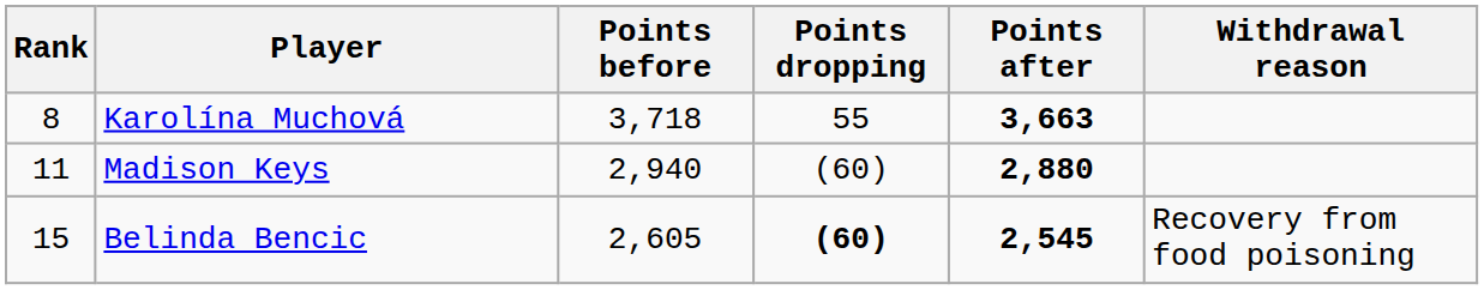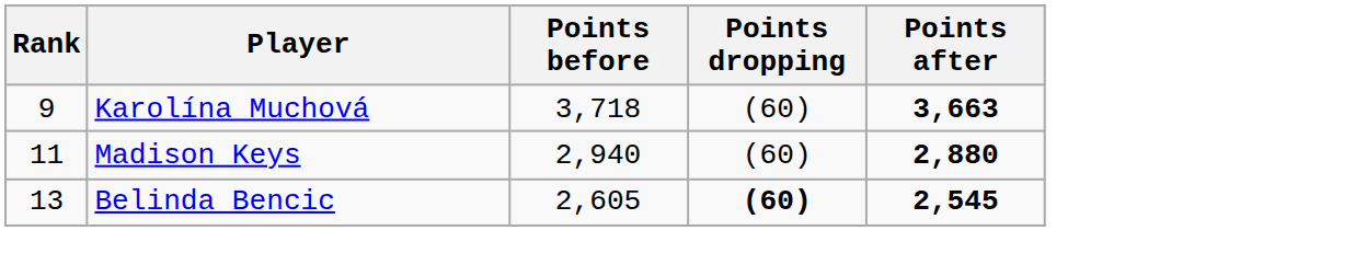- column: Withdrawal reason | Recovery from food poisoning
Karolína Muchová | Rank: 8 -> 9
Karolína Muchová | Points dropping: 55 -> (60)
Belinda Bencic | Rank: 15 -> 13
